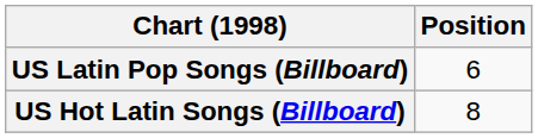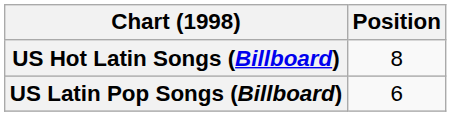rows swapped: US Hot Latin Songs (Billboard) <-> US Latin Pop Songs (Billboard)
